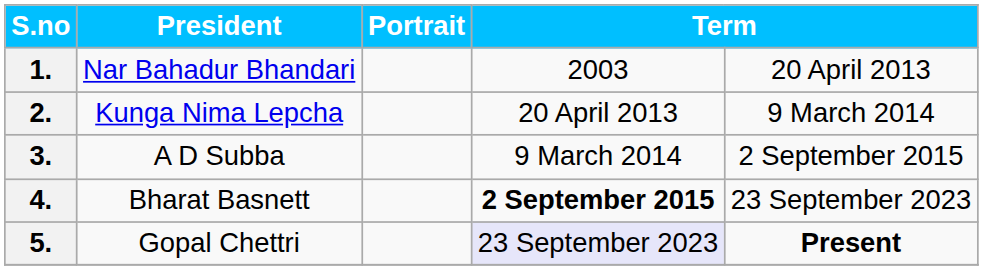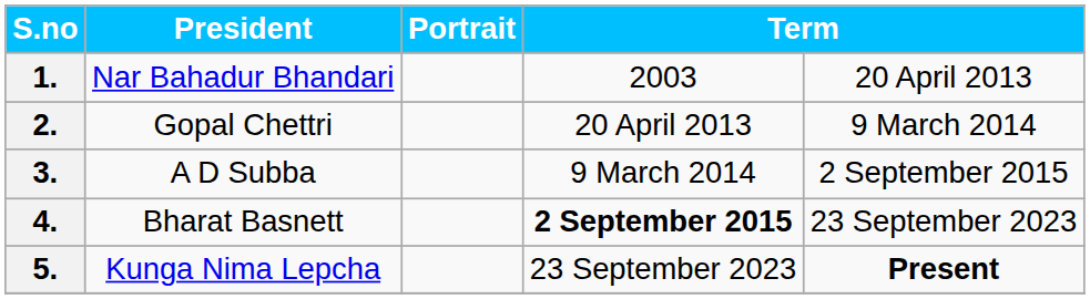2. | President: Kunga Nima Lepcha -> Gopal Chettri
5. | President: Gopal Chettri -> Kunga Nima Lepcha
5. | column 4: lavender background -> no background
